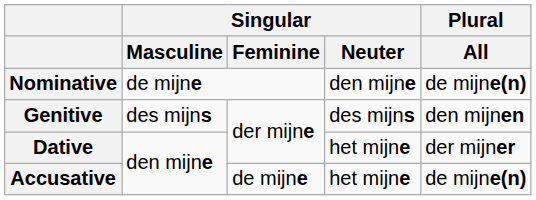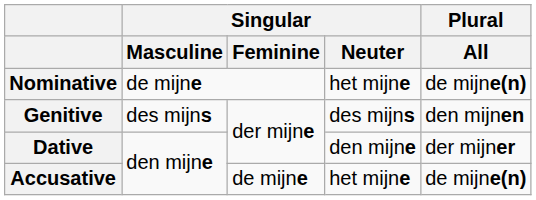Nominative | Singular / Neuter: den mijne -> het mijne
Dative | Singular / Neuter: het mijne -> den mijne
